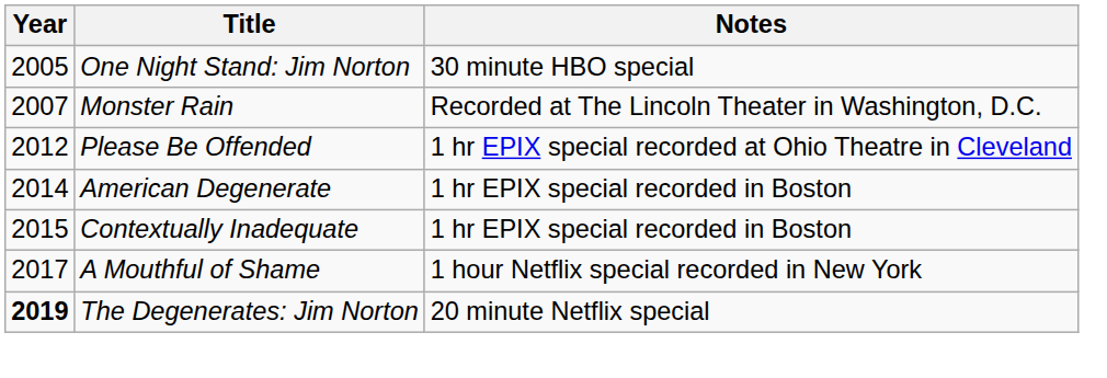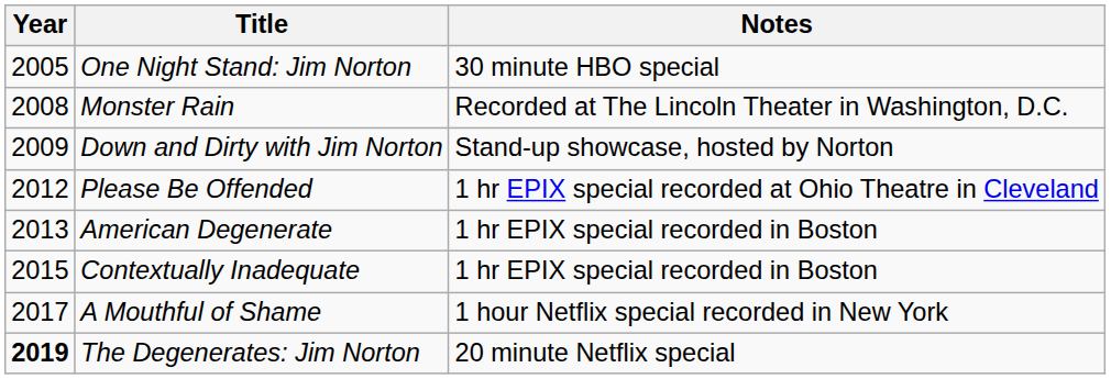Monster Rain | Year: 2007 -> 2008
+ row: 2009 | Down and Dirty with Jim Norton | Stand-up showcase, hosted by Norton
American Degenerate | Year: 2014 -> 2013
